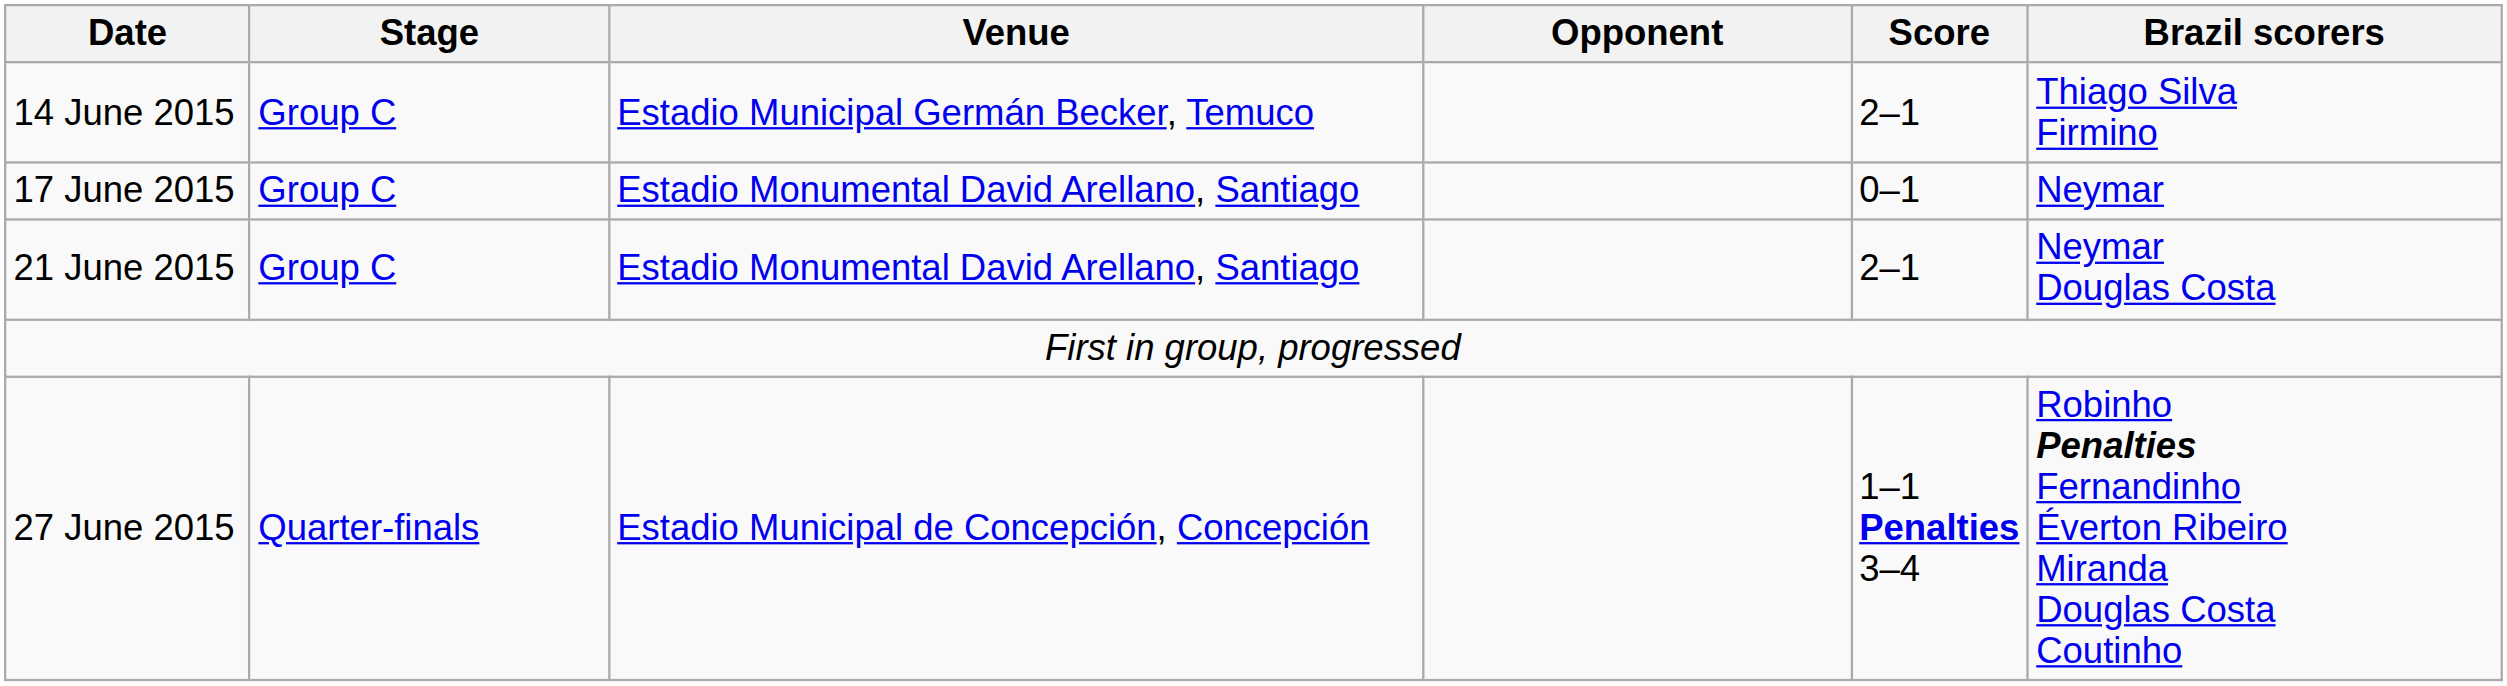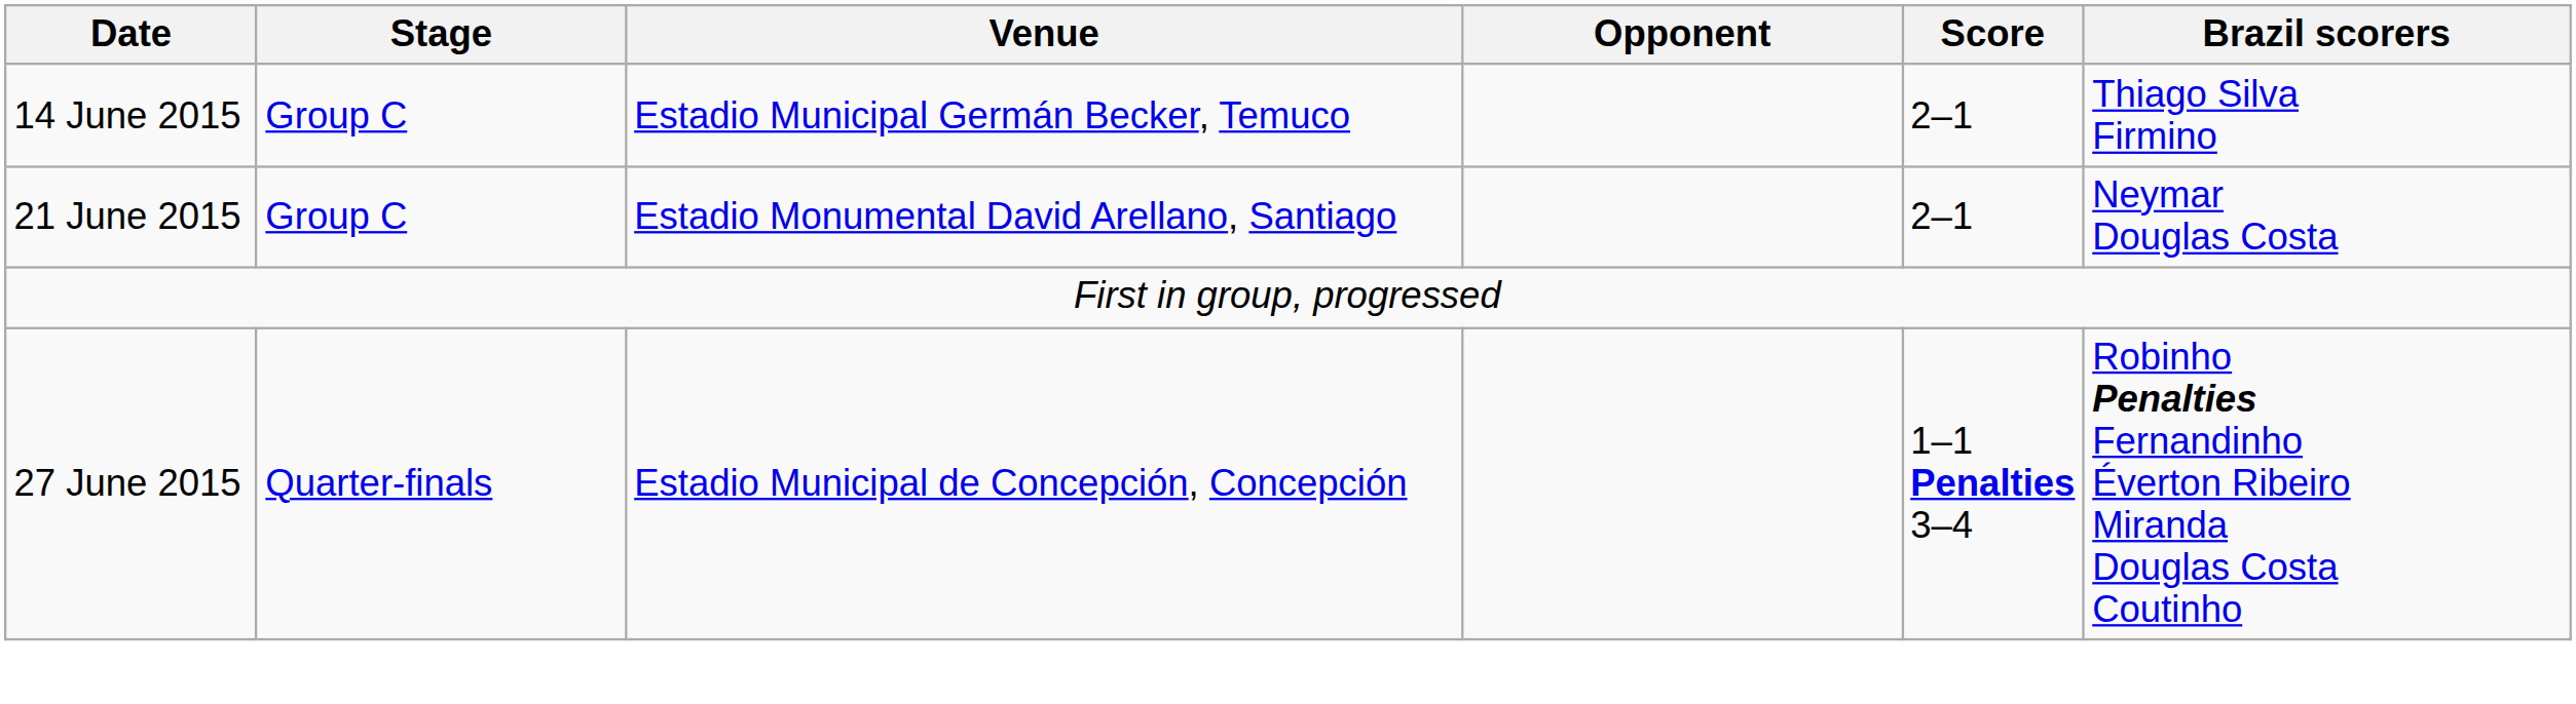- row: 17 June 2015 | Group C | Estadio Monumental David Arellano, Santiago | 0–1 | Neymar
